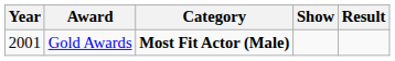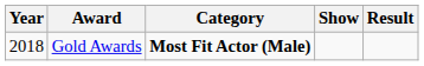Gold Awards | Year: 2001 -> 2018
